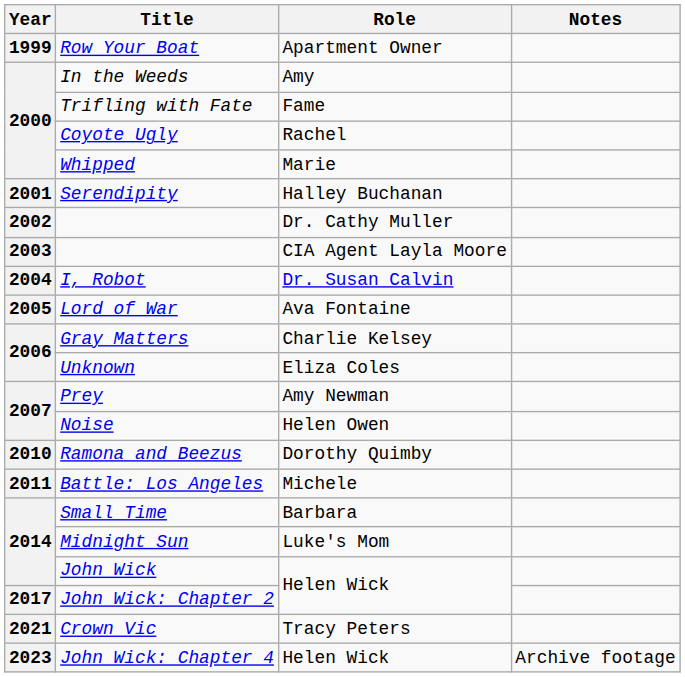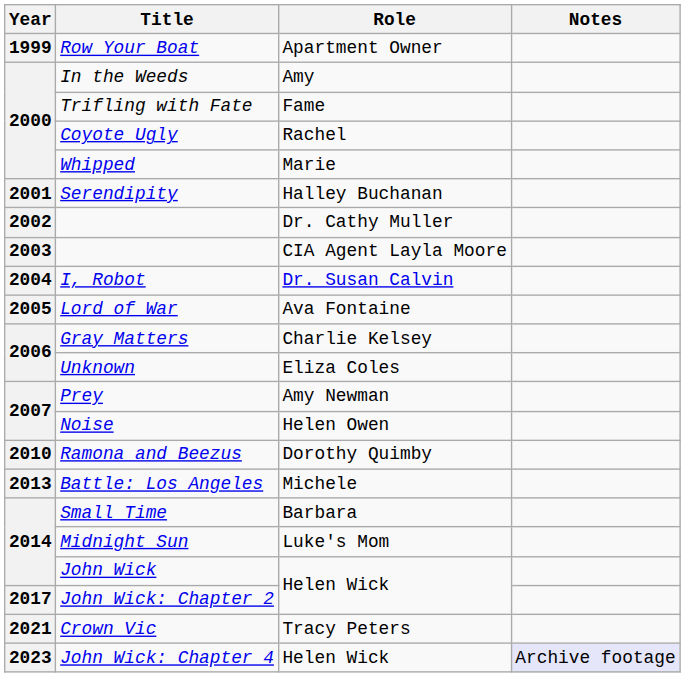Battle: Los Angeles | Year: 2011 -> 2013
John Wick: Chapter 4 | Notes: no background -> lavender background
